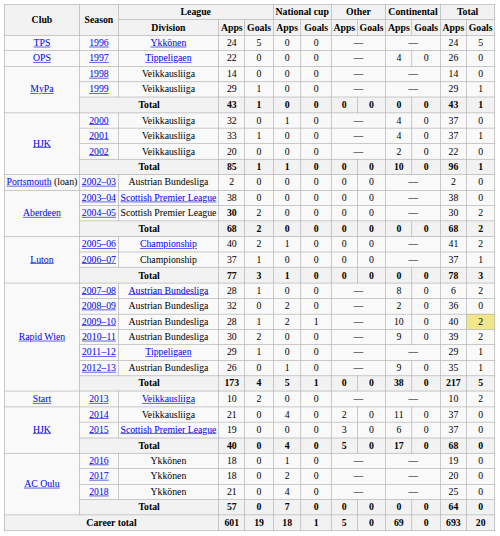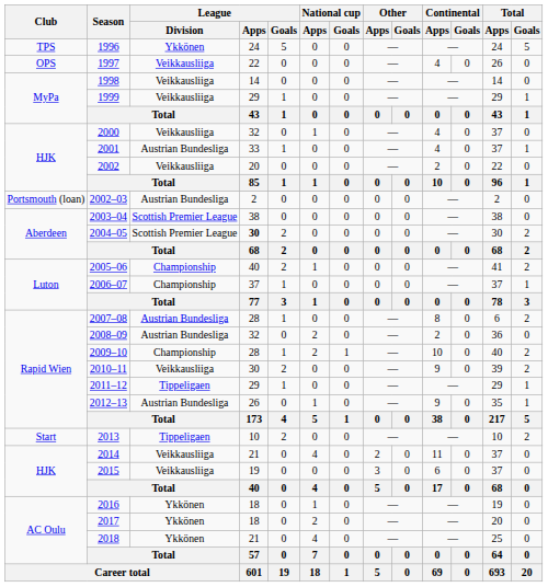1997 | League / Division: Tippeligaen -> Veikkausliiga
2001 | League / Division: Veikkausliiga -> Austrian Bundesliga
2009–10 | League / Division: Austrian Bundesliga -> Championship
2009–10 | Total / Goals: khaki background -> no background
2010–11 | League / Division: Austrian Bundesliga -> Veikkausliiga
2013 | League / Division: Veikkausliiga -> Tippeligaen
2015 | League / Division: Scottish Premier League -> Veikkausliiga
